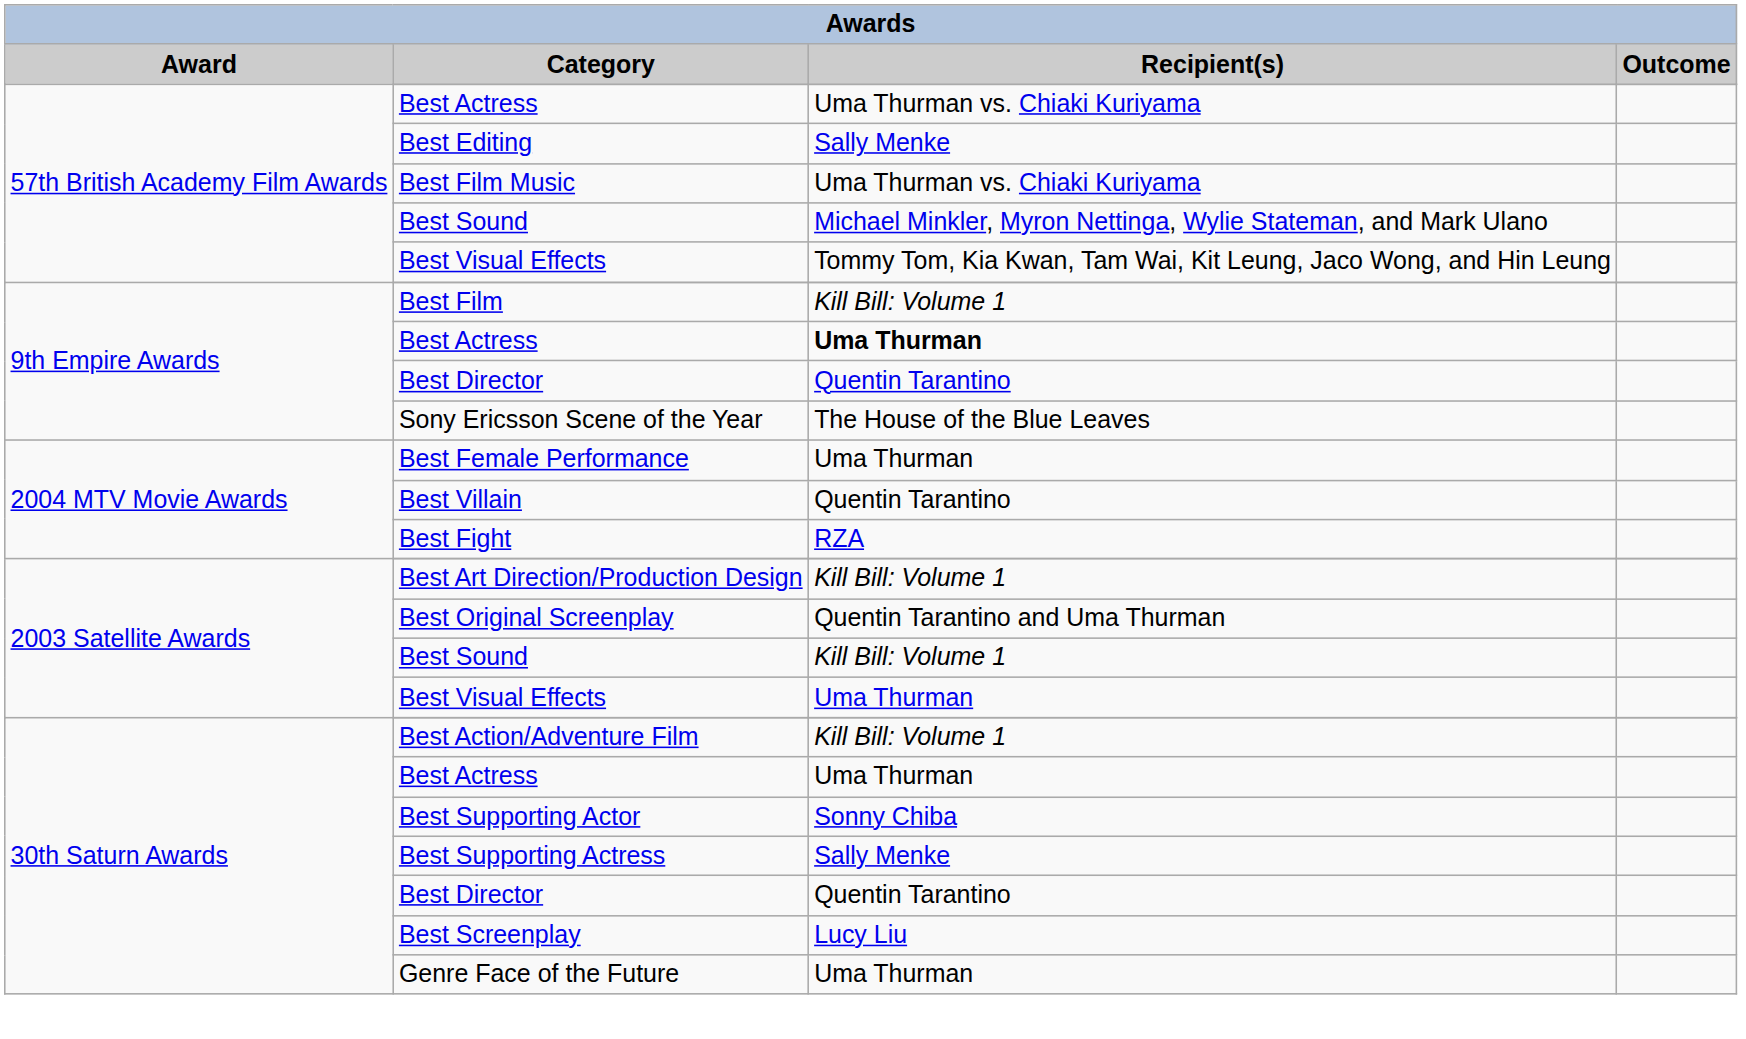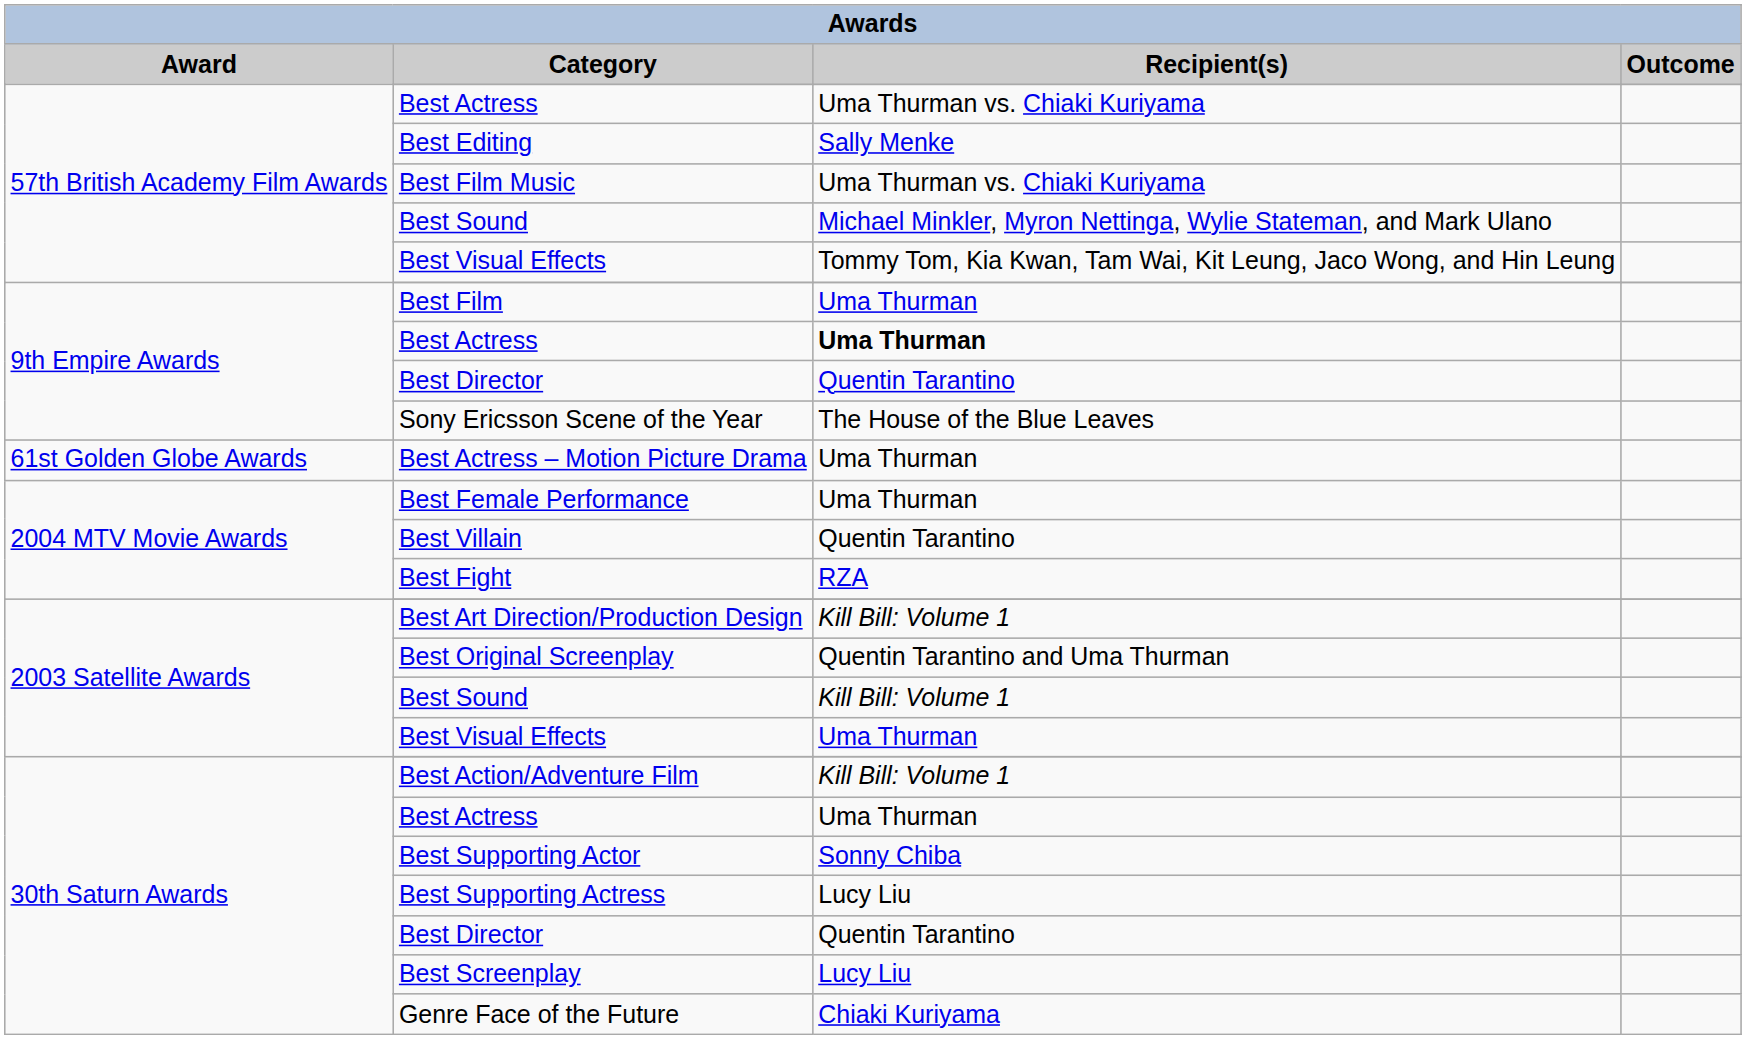Best Film | Recipient(s): Kill Bill: Volume 1 -> Uma Thurman
+ row: 61st Golden Globe Awards | Best Actress – Motion Picture Drama | Uma Thurman
Best Supporting Actress | Recipient(s): Sally Menke -> Lucy Liu
Genre Face of the Future | Recipient(s): Uma Thurman -> Chiaki Kuriyama
